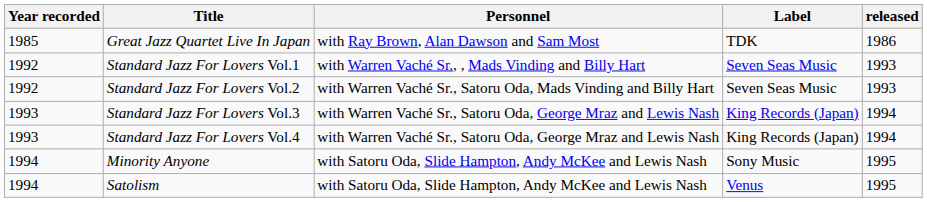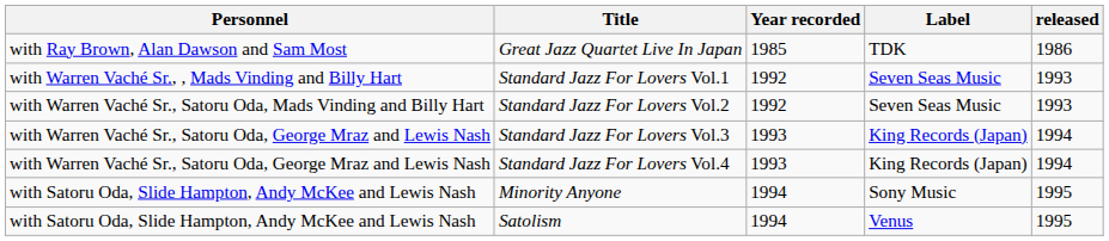columns swapped: Year recorded <-> Personnel
